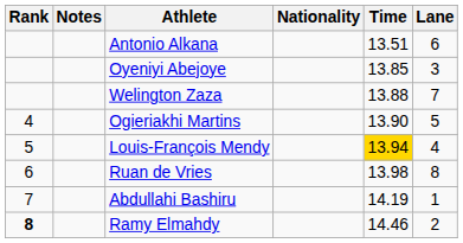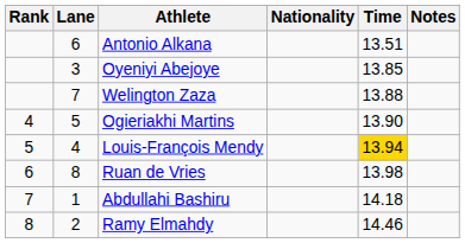columns swapped: Lane <-> Notes
Abdullahi Bashiru | Time: 14.19 -> 14.18
Ramy Elmahdy | Rank: bold -> normal
